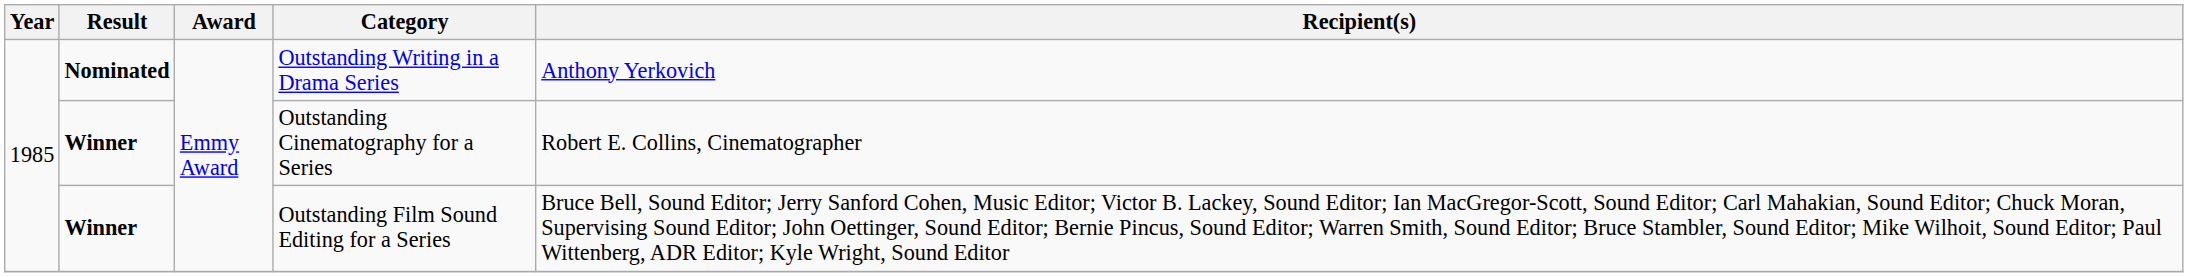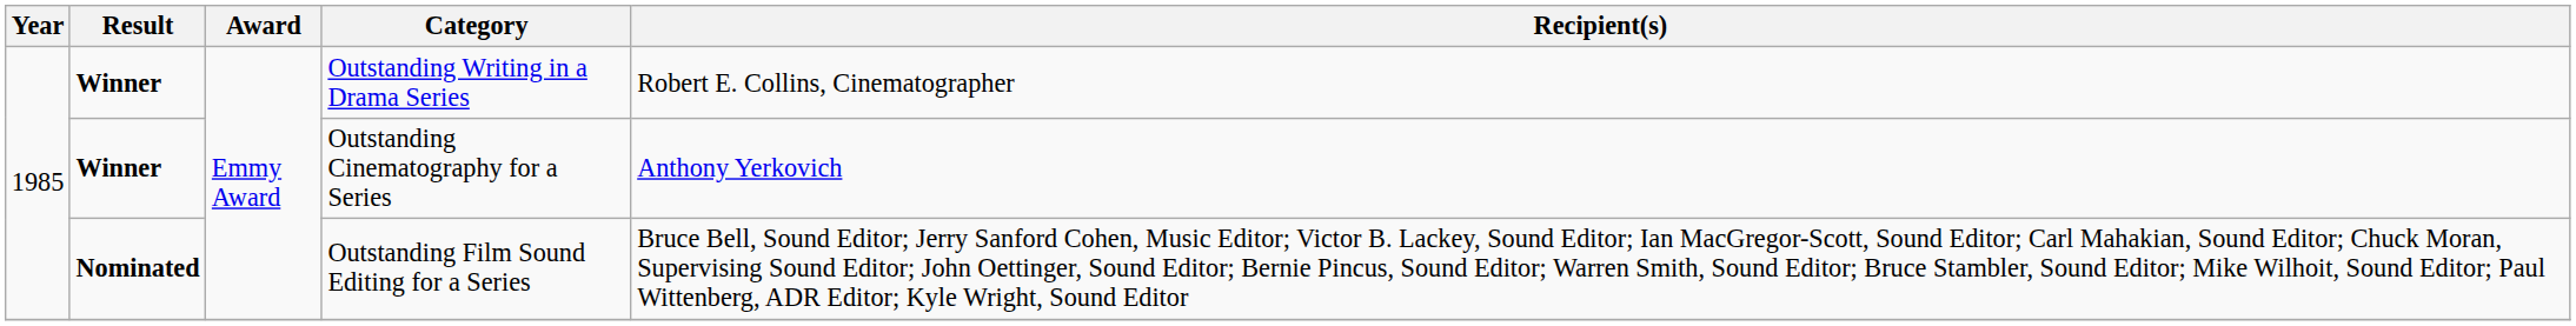Outstanding Writing in a Drama Series | Result: Nominated -> Winner
Outstanding Writing in a Drama Series | Recipient(s): Anthony Yerkovich -> Robert E. Collins, Cinematographer
Outstanding Cinematography for a Series | Recipient(s): Robert E. Collins, Cinematographer -> Anthony Yerkovich
Outstanding Film Sound Editing for a Series | Result: Winner -> Nominated
